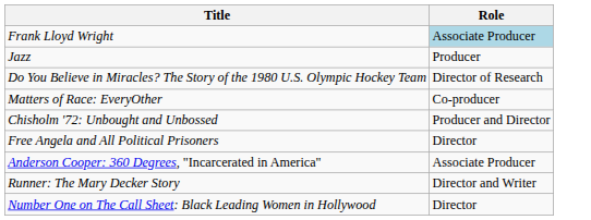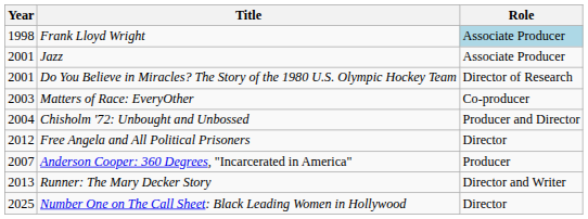+ column: Year | 1998 | 2001 | 2001 | 2003 | 2004 | 2012 | 2007 | 2013 | 2025
Jazz | Role: Producer -> Associate Producer
Anderson Cooper: 360 Degrees, "Incarcerated in America" | Role: Associate Producer -> Producer
